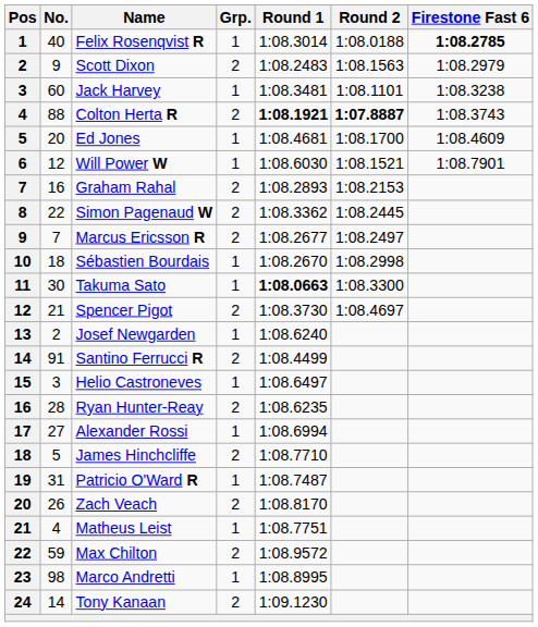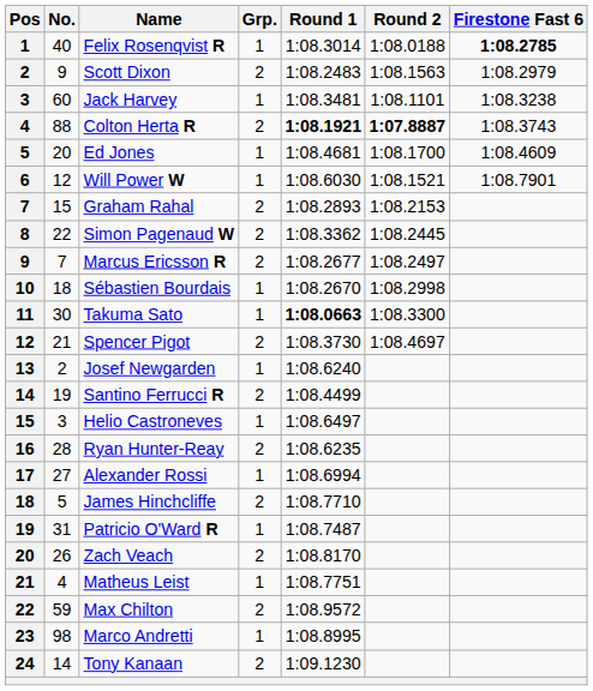Graham Rahal | No.: 16 -> 15
Santino Ferrucci R | No.: 91 -> 19
